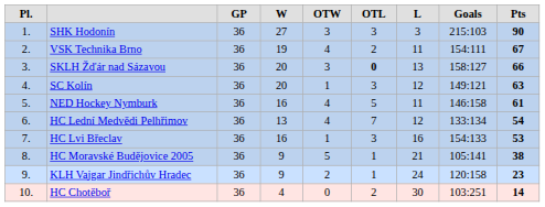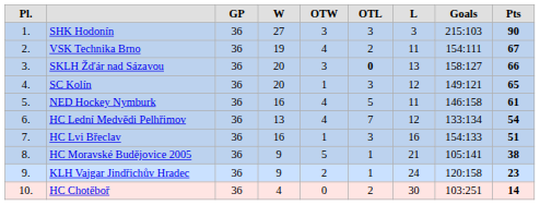SC Kolín | column 9: 63 -> 65
HC Lvi Břeclav | column 9: 53 -> 51
